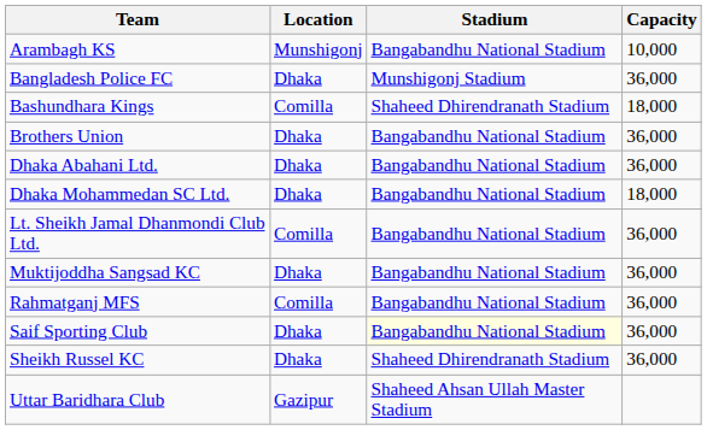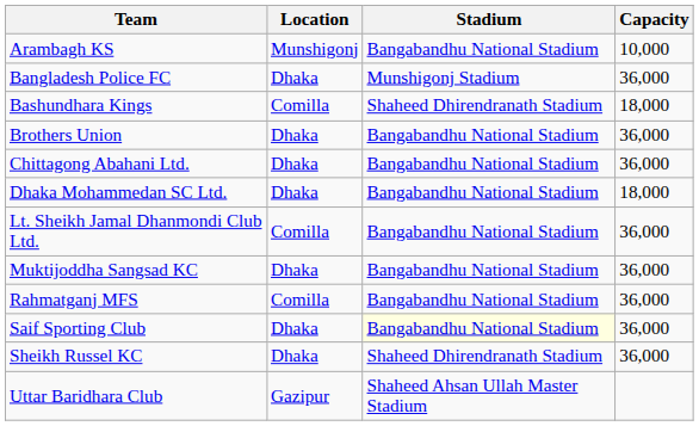+ row: Chittagong Abahani Ltd. | Dhaka | Bangabandhu National Stadium | 36,000
- row: Dhaka Abahani Ltd. | Dhaka | Bangabandhu National Stadium | 36,000
